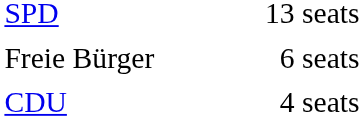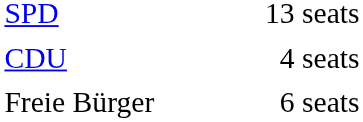rows swapped: Freie Bürger <-> CDU
